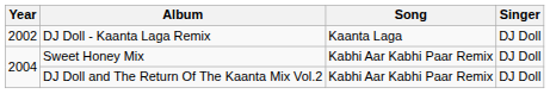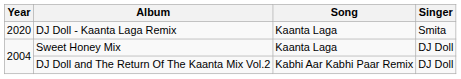DJ Doll - Kaanta Laga Remix | Year: 2002 -> 2020
DJ Doll - Kaanta Laga Remix | Singer: DJ Doll -> Smita
Sweet Honey Mix | Song: Kabhi Aar Kabhi Paar Remix -> Kaanta Laga
